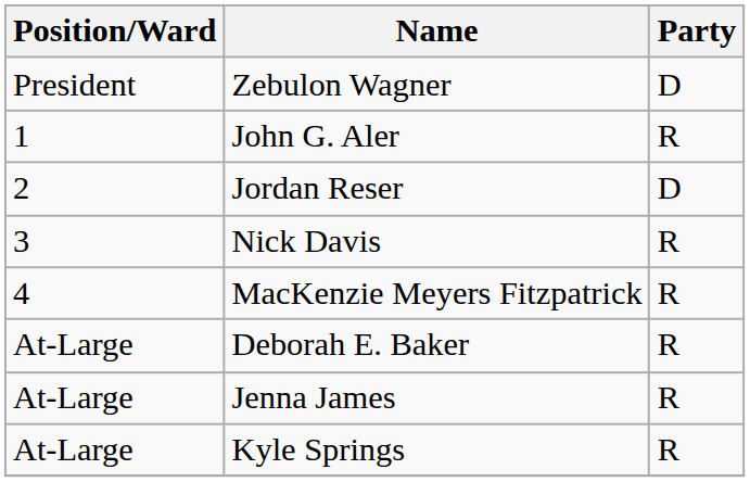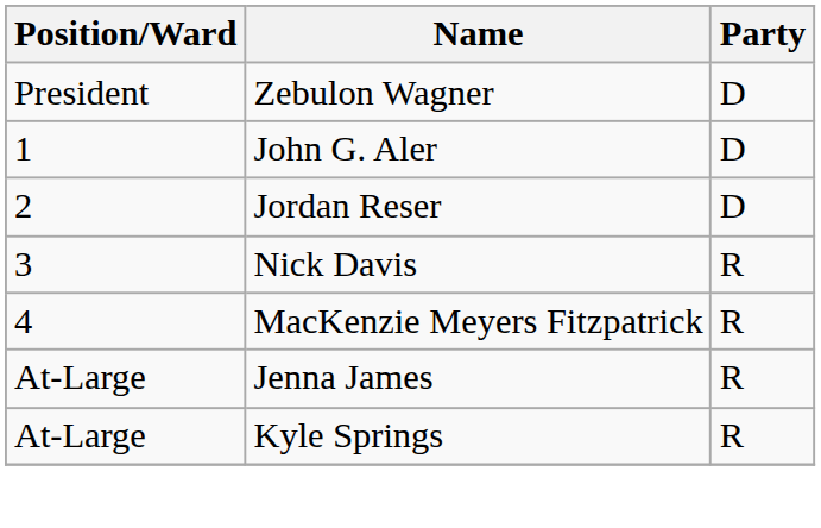John G. Aler | Party: R -> D
- row: At-Large | Deborah E. Baker | R
